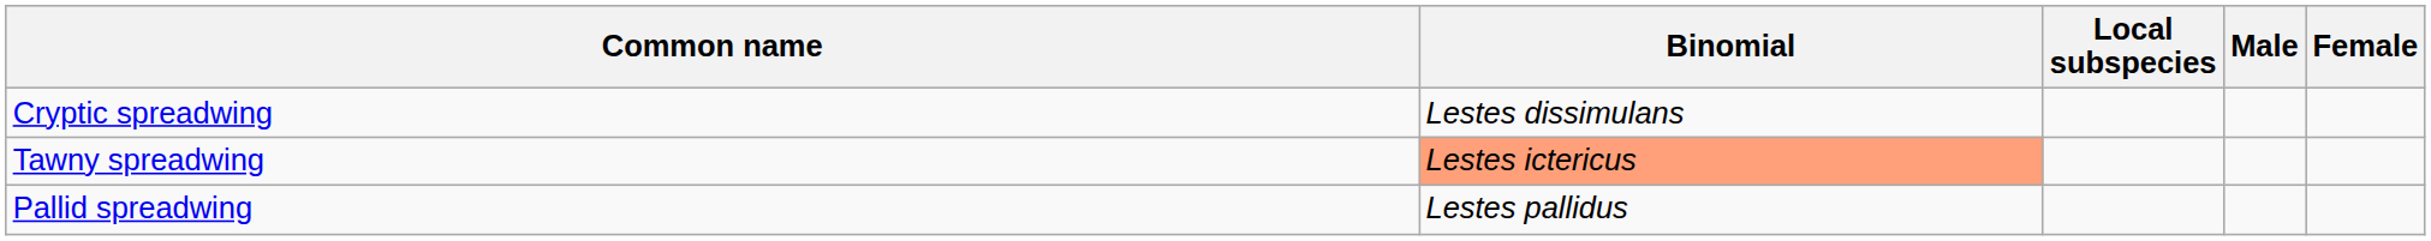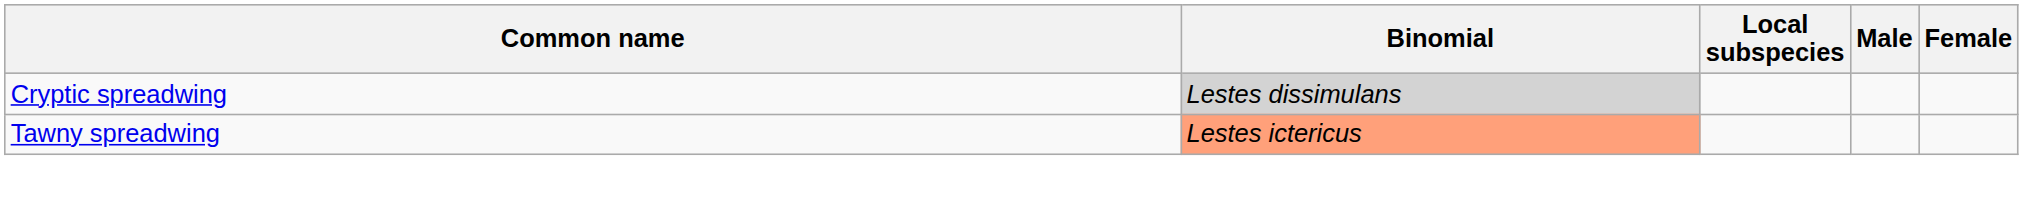Cryptic spreadwing | Binomial: no background -> lightgrey background
- row: Pallid spreadwing | Lestes pallidus
